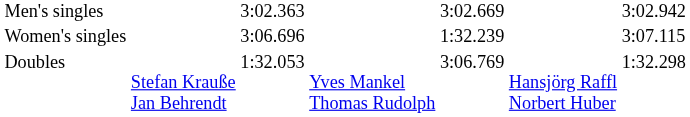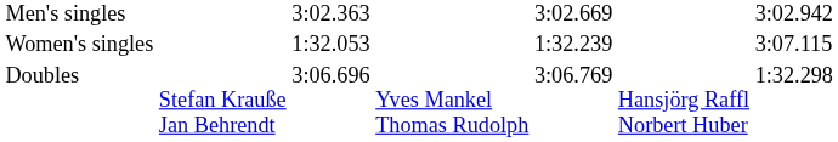Women's singles | column 3: 3:06.696 -> 1:32.053
Doubles | column 3: 1:32.053 -> 3:06.696
